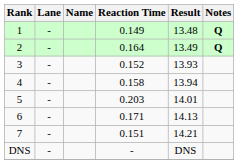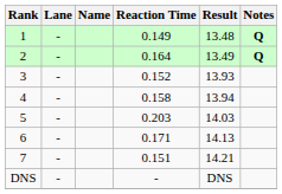5 | Result: 14.01 -> 14.03
